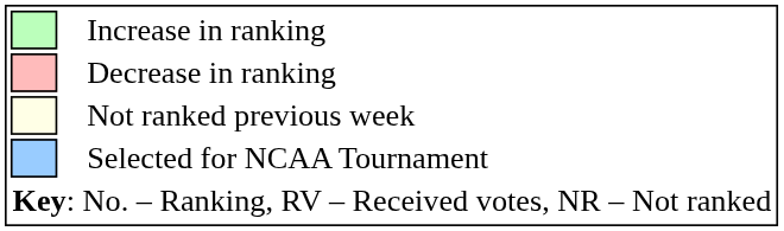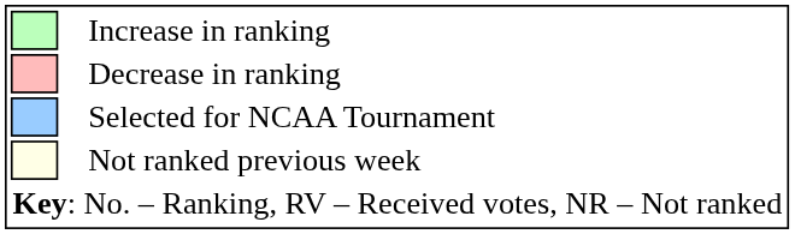rows swapped: Not ranked previous week <-> Selected for NCAA Tournament
